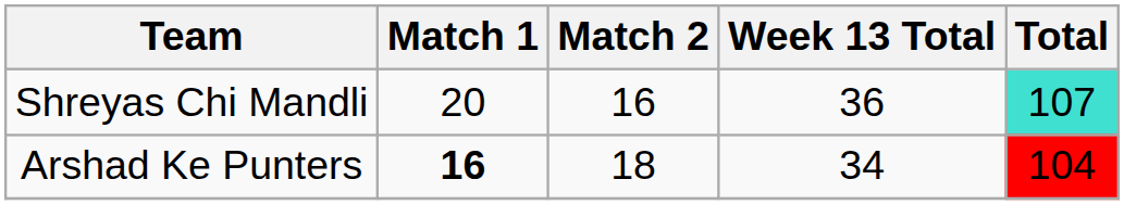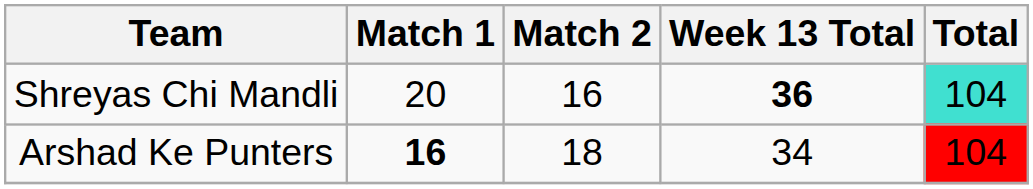Shreyas Chi Mandli | Week 13 Total: normal -> bold
Shreyas Chi Mandli | Total: 107 -> 104
